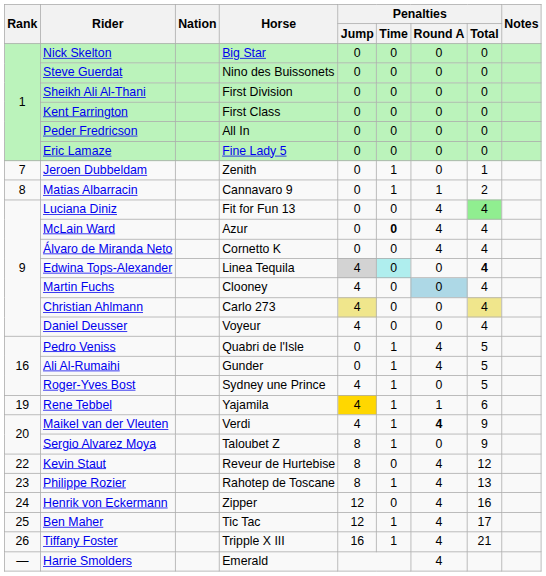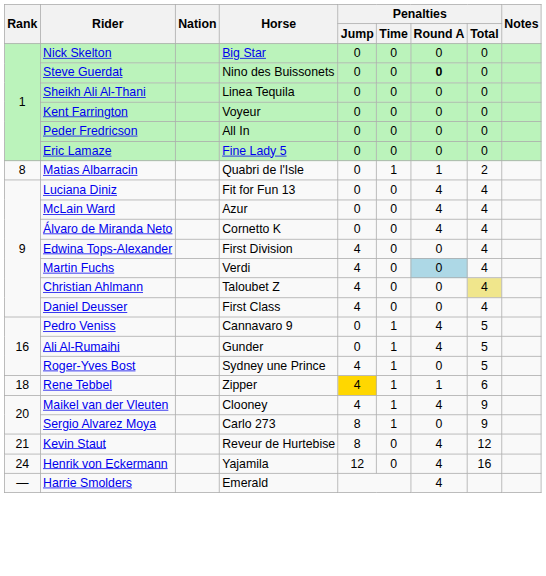Steve Guerdat | Penalties / Round A: normal -> bold
Sheikh Ali Al-Thani | Horse: First Division -> Linea Tequila
Kent Farrington | Horse: First Class -> Voyeur
- row: 7 | Jeroen Dubbeldam | Zenith | 0 | 1 | 0 | 1
Matias Albarracin | Horse: Cannavaro 9 -> Quabri de l'Isle
Luciana Diniz | Penalties / Total: lightgreen background -> no background
McLain Ward | Penalties / Time: bold -> normal
Edwina Tops-Alexander | Horse: Linea Tequila -> First Division
Edwina Tops-Alexander | Penalties / Jump: lightgrey background -> no background
Edwina Tops-Alexander | Penalties / Time: paleturquoise background -> no background
Edwina Tops-Alexander | Penalties / Total: bold -> normal
Martin Fuchs | Horse: Clooney -> Verdi
Christian Ahlmann | Horse: Carlo 273 -> Taloubet Z
Christian Ahlmann | Penalties / Jump: khaki background -> no background
Daniel Deusser | Horse: Voyeur -> First Class
Pedro Veniss | Horse: Quabri de l'Isle -> Cannavaro 9
Rene Tebbel | Rank: 19 -> 18
Rene Tebbel | Horse: Yajamila -> Zipper
Maikel van der Vleuten | Horse: Verdi -> Clooney
Maikel van der Vleuten | Penalties / Round A: bold -> normal
Sergio Alvarez Moya | Horse: Taloubet Z -> Carlo 273
Kevin Staut | Rank: 22 -> 21
- row: 23 | Philippe Rozier | Rahotep de Toscane | 8 | 1 | 4 | 13
Henrik von Eckermann | Horse: Zipper -> Yajamila
- row: 25 | Ben Maher | Tic Tac | 12 | 1 | 4 | 17
- row: 26 | Tiffany Foster | Tripple X III | 16 | 1 | 4 | 21
